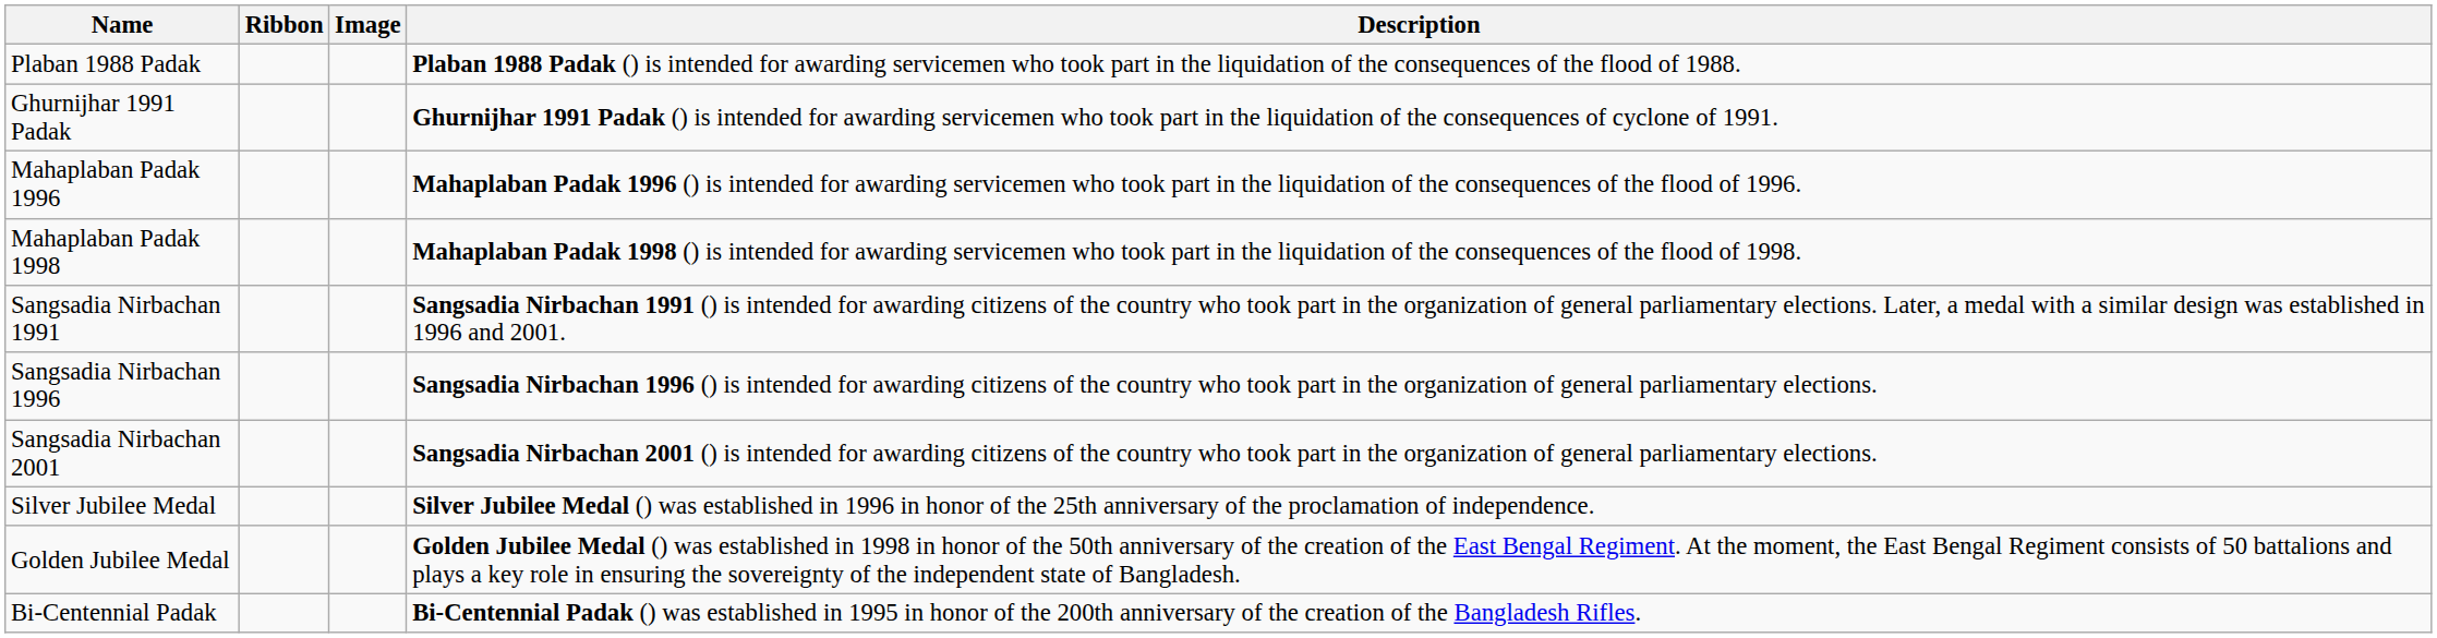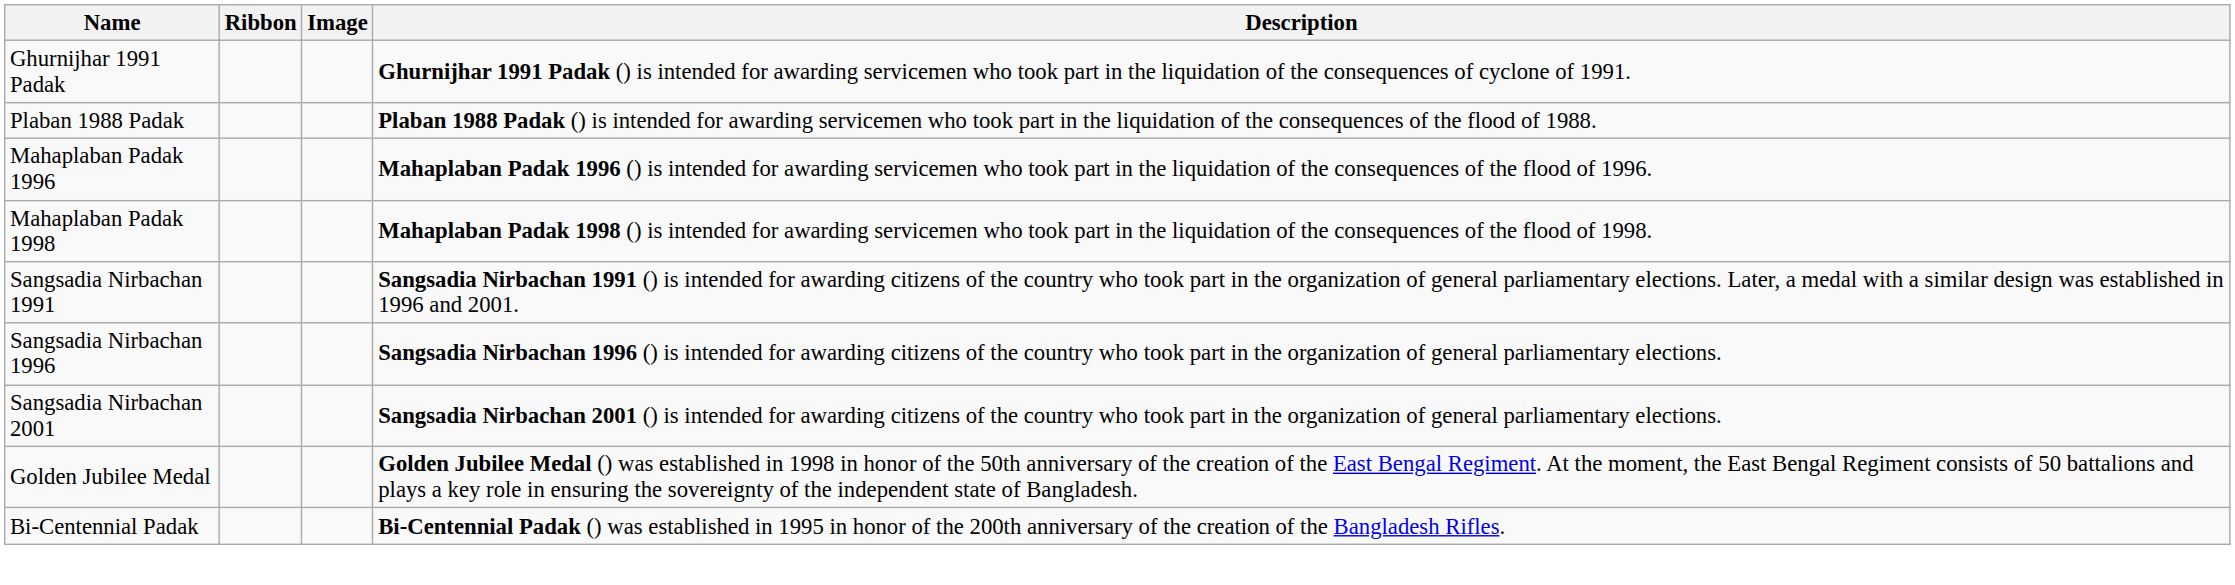rows swapped: Plaban 1988 Padak <-> Ghurnijhar 1991 Padak
- row: Silver Jubilee Medal | Silver Jubilee Medal () was established in 1996 in honor of the 25th anniversary of the proclamation of independence.
